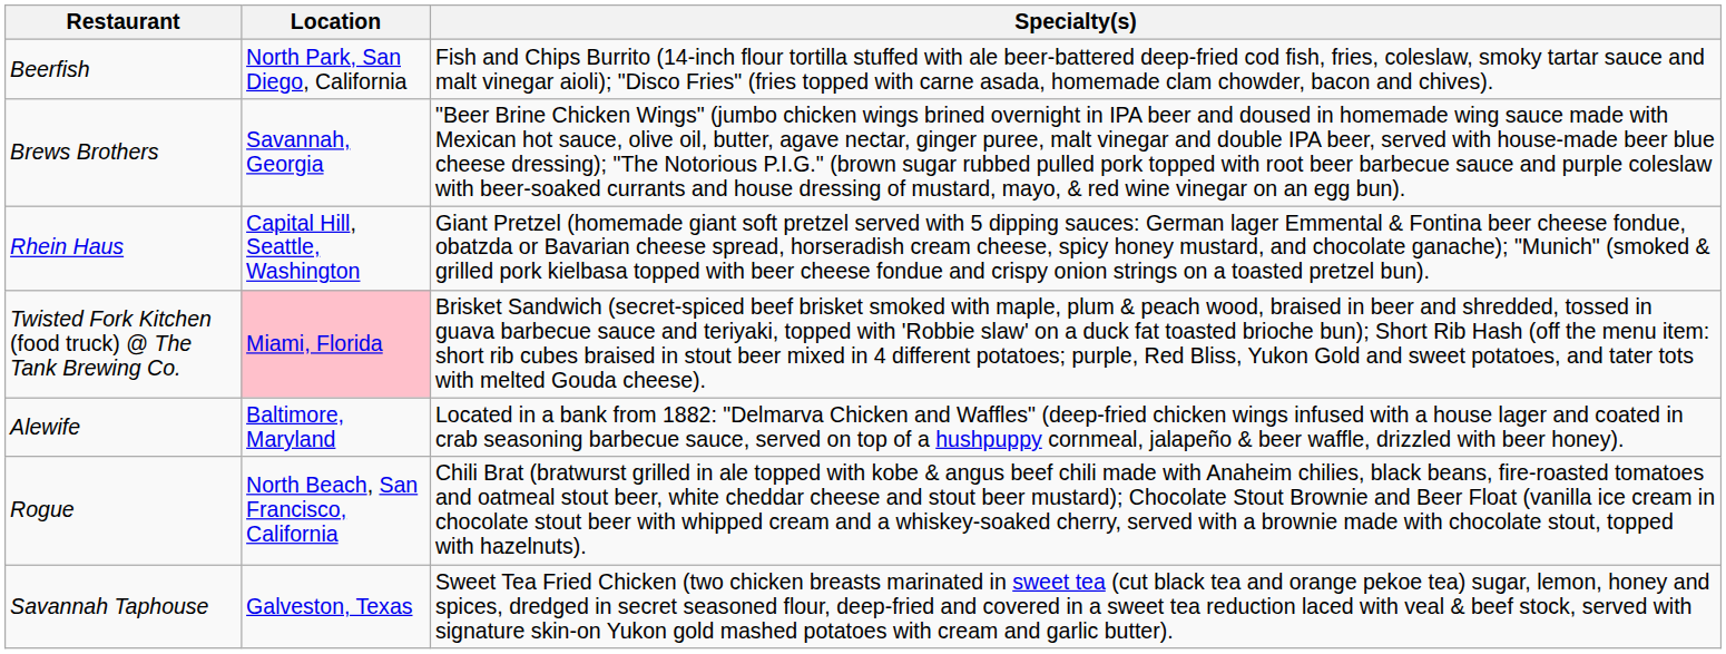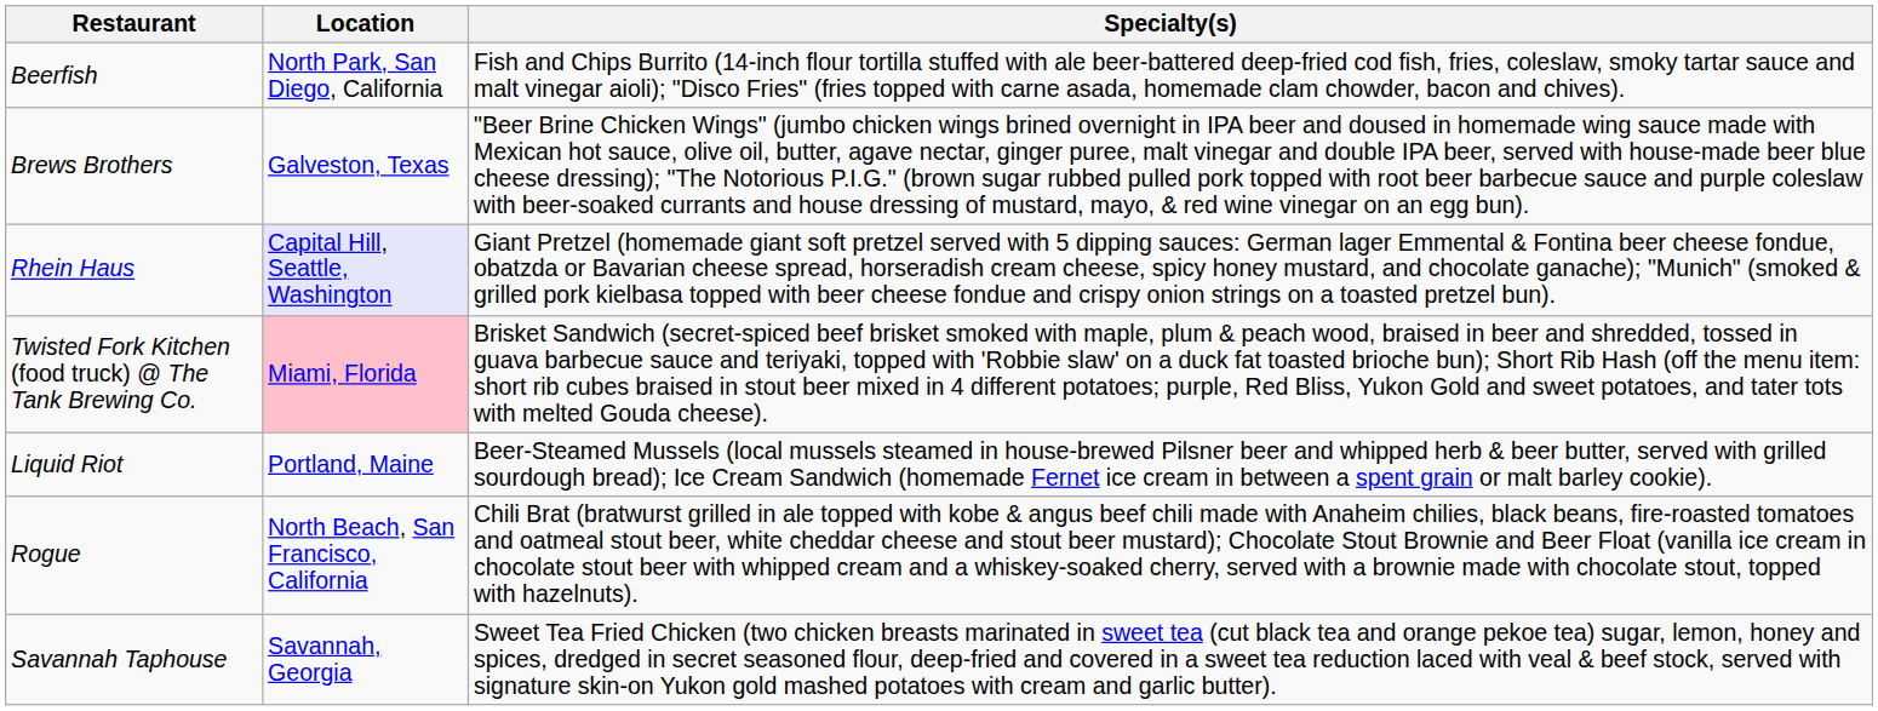Brews Brothers | Location: Savannah, Georgia -> Galveston, Texas
Rhein Haus | Location: no background -> lavender background
- row: Alewife | Baltimore, Maryland | Located in a bank from 1882: "Delmarva Chicken and Waffles" (deep-fried chicken wings infused with a house lager and coated in crab seasoning barbecue sauce, served on top of a hushpuppy cornmeal, jalapeño & beer waffle, drizzled with beer honey).
+ row: Liquid Riot | Portland, Maine | Beer-Steamed Mussels (local mussels steamed in house-brewed Pilsner beer and whipped herb & beer butter, served with grilled sourdough bread); Ice Cream Sandwich (homemade Fernet ice cream in between a spent grain or malt barley cookie).
Savannah Taphouse | Location: Galveston, Texas -> Savannah, Georgia
